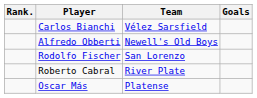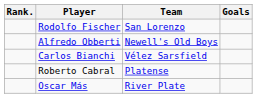rows swapped: Carlos Bianchi <-> Rodolfo Fischer
Roberto Cabral | Team: River Plate -> Platense
Oscar Más | Team: Platense -> River Plate
